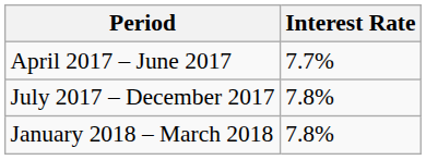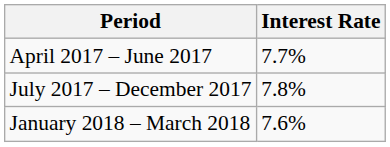January 2018 – March 2018 | Interest Rate: 7.8% -> 7.6%
